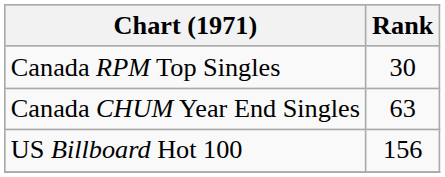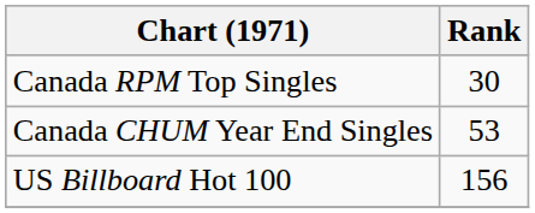Canada CHUM Year End Singles | Rank: 63 -> 53
